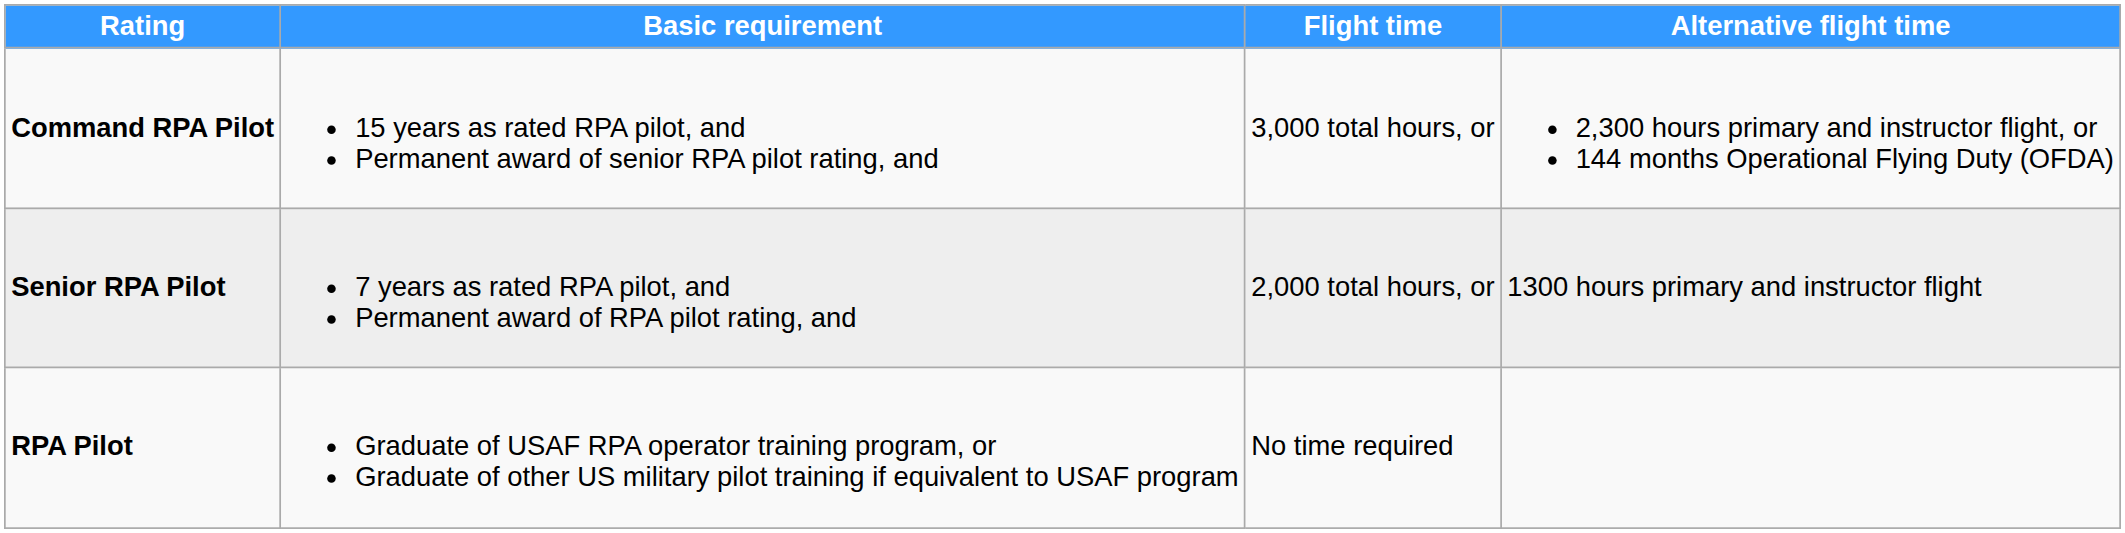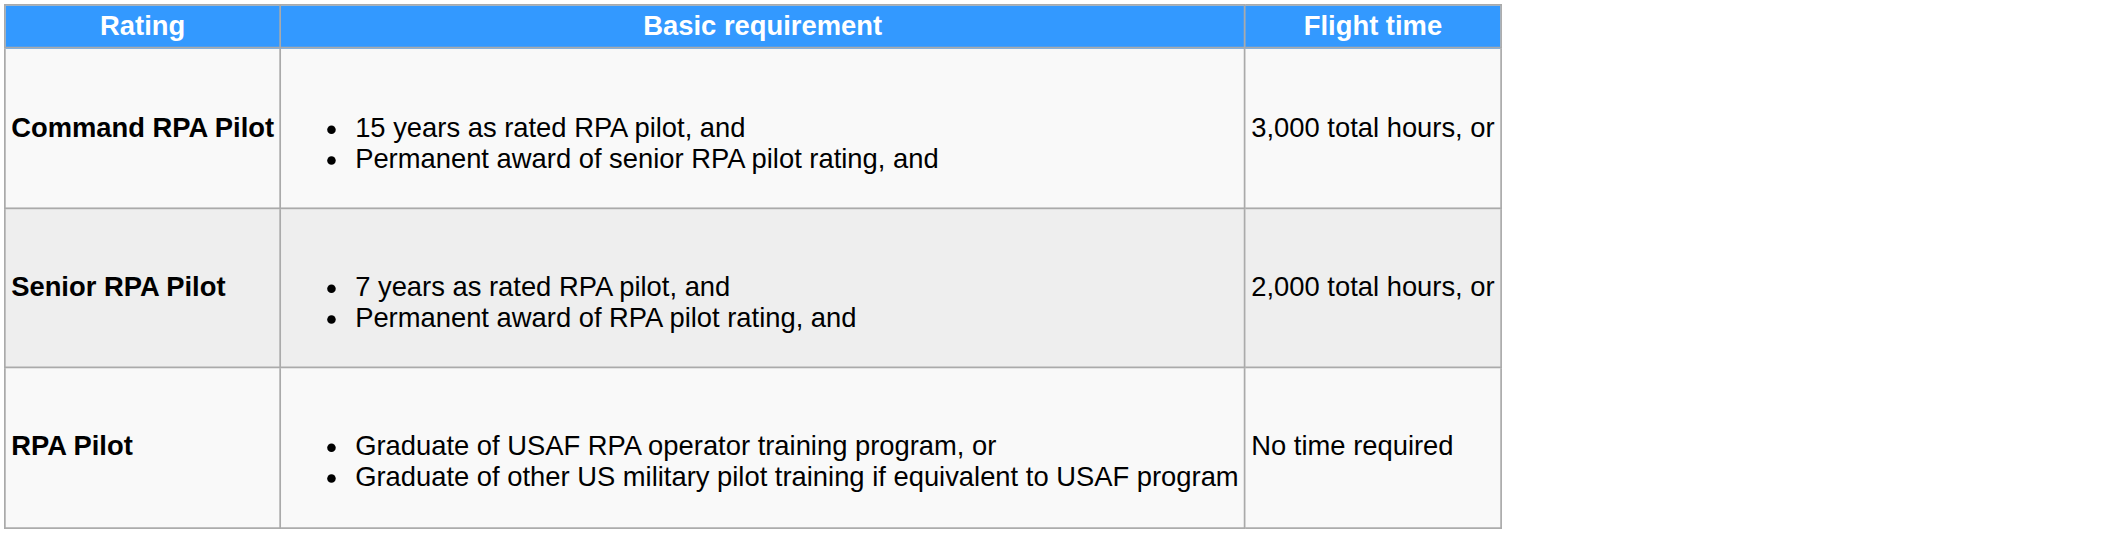- column: Alternative flight time | 2,300 hours primary and instructor flight, or 144 months Operational Flying Duty (OFDA) | 1300 hours primary and instructor flight
